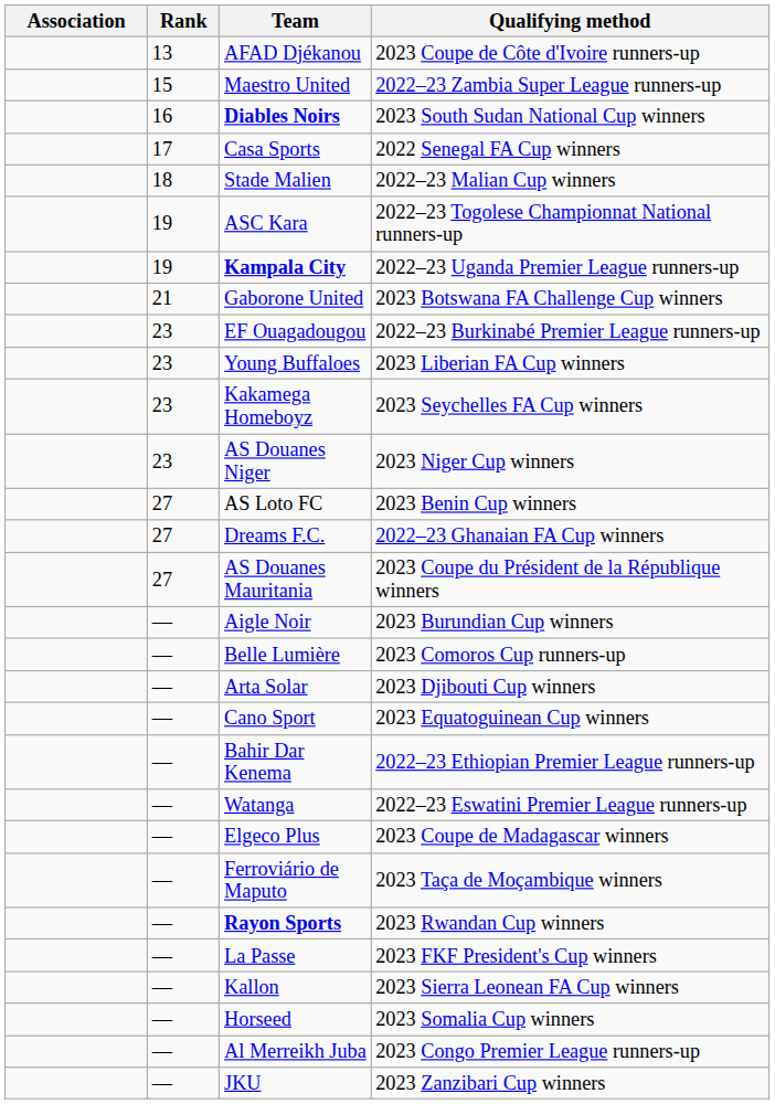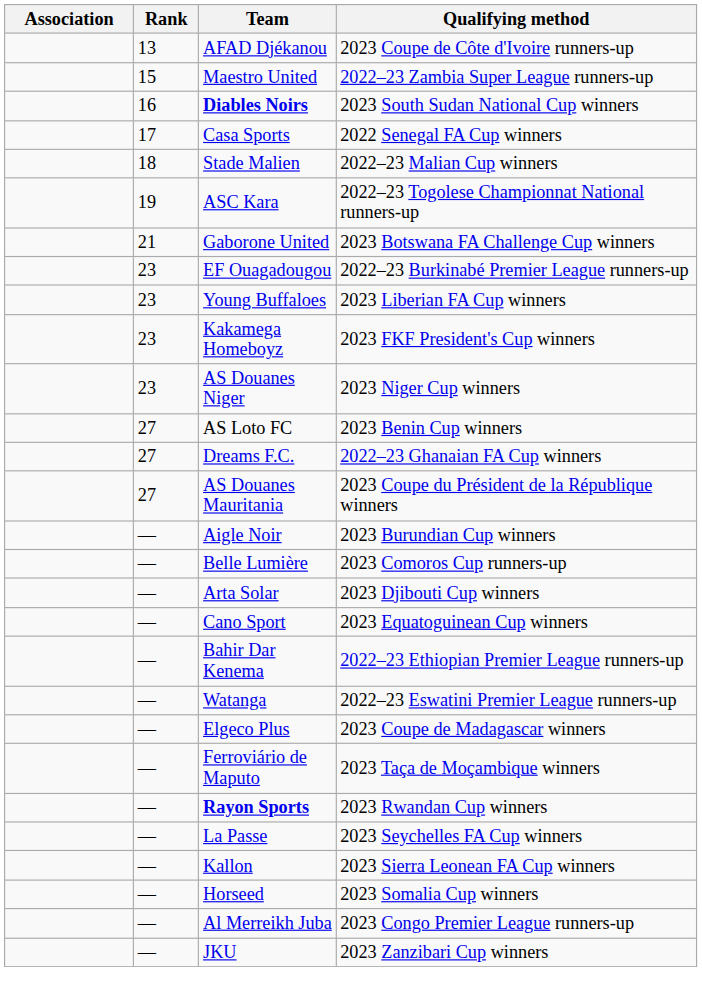- row: 19 | Kampala City | 2022–23 Uganda Premier League runners-up
Kakamega Homeboyz | Qualifying method: 2023 Seychelles FA Cup winners -> 2023 FKF President's Cup winners
La Passe | Qualifying method: 2023 FKF President's Cup winners -> 2023 Seychelles FA Cup winners
